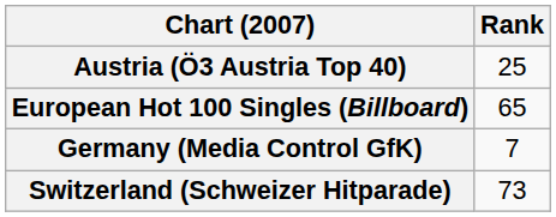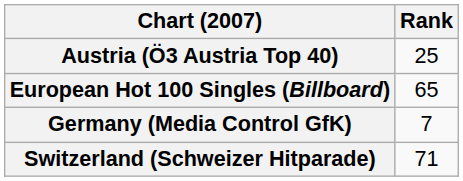Switzerland (Schweizer Hitparade) | Rank: 73 -> 71
